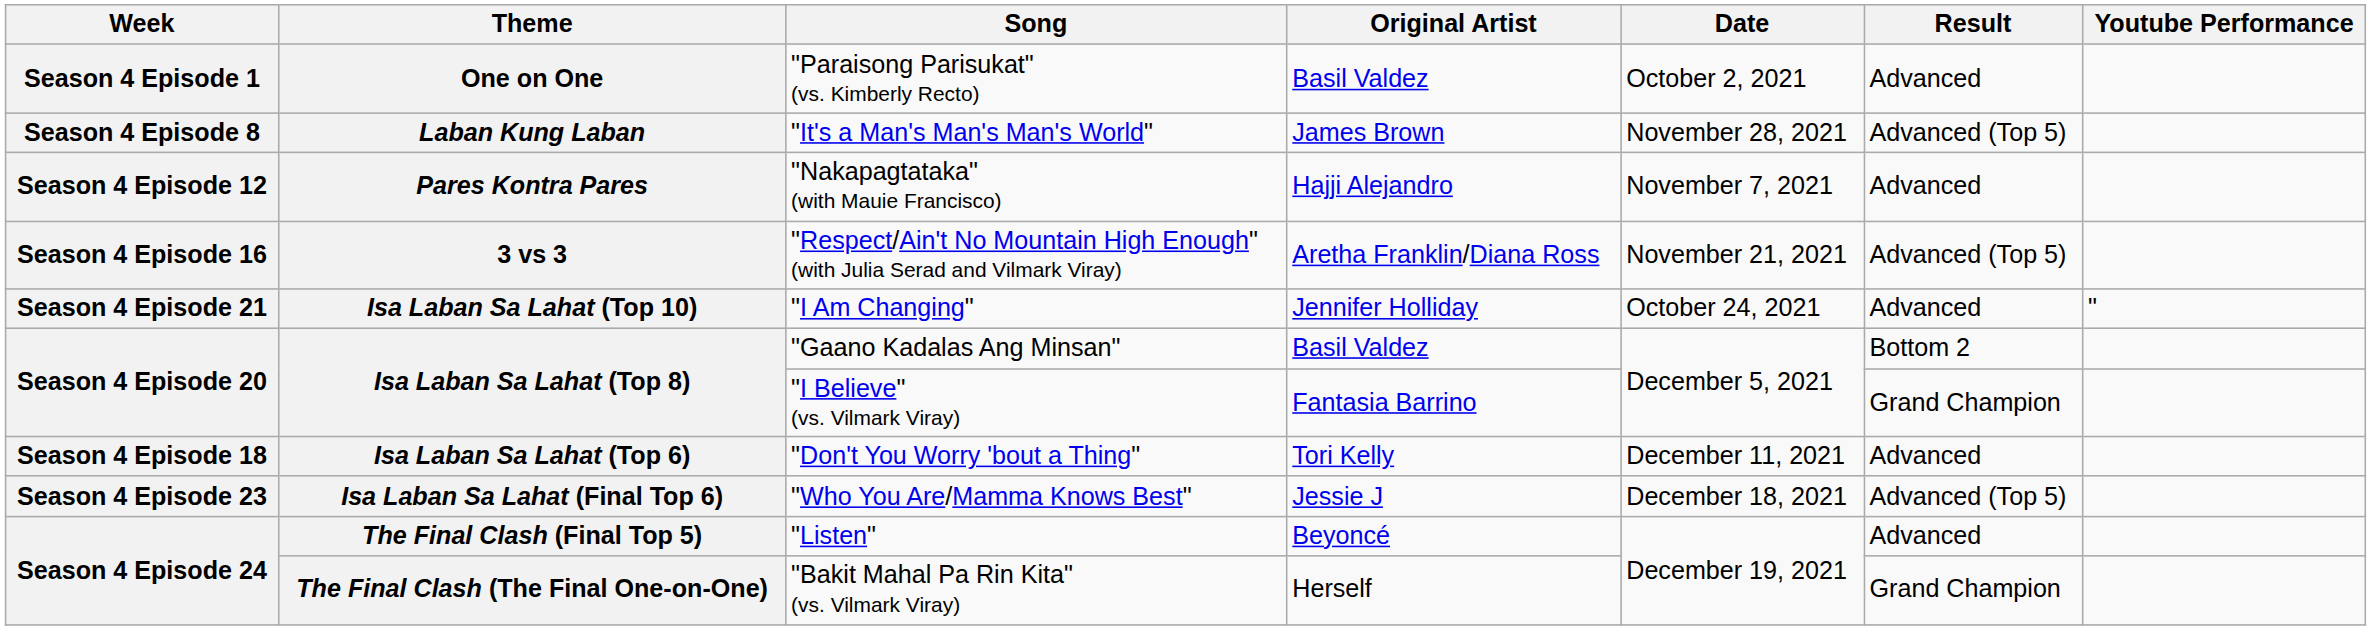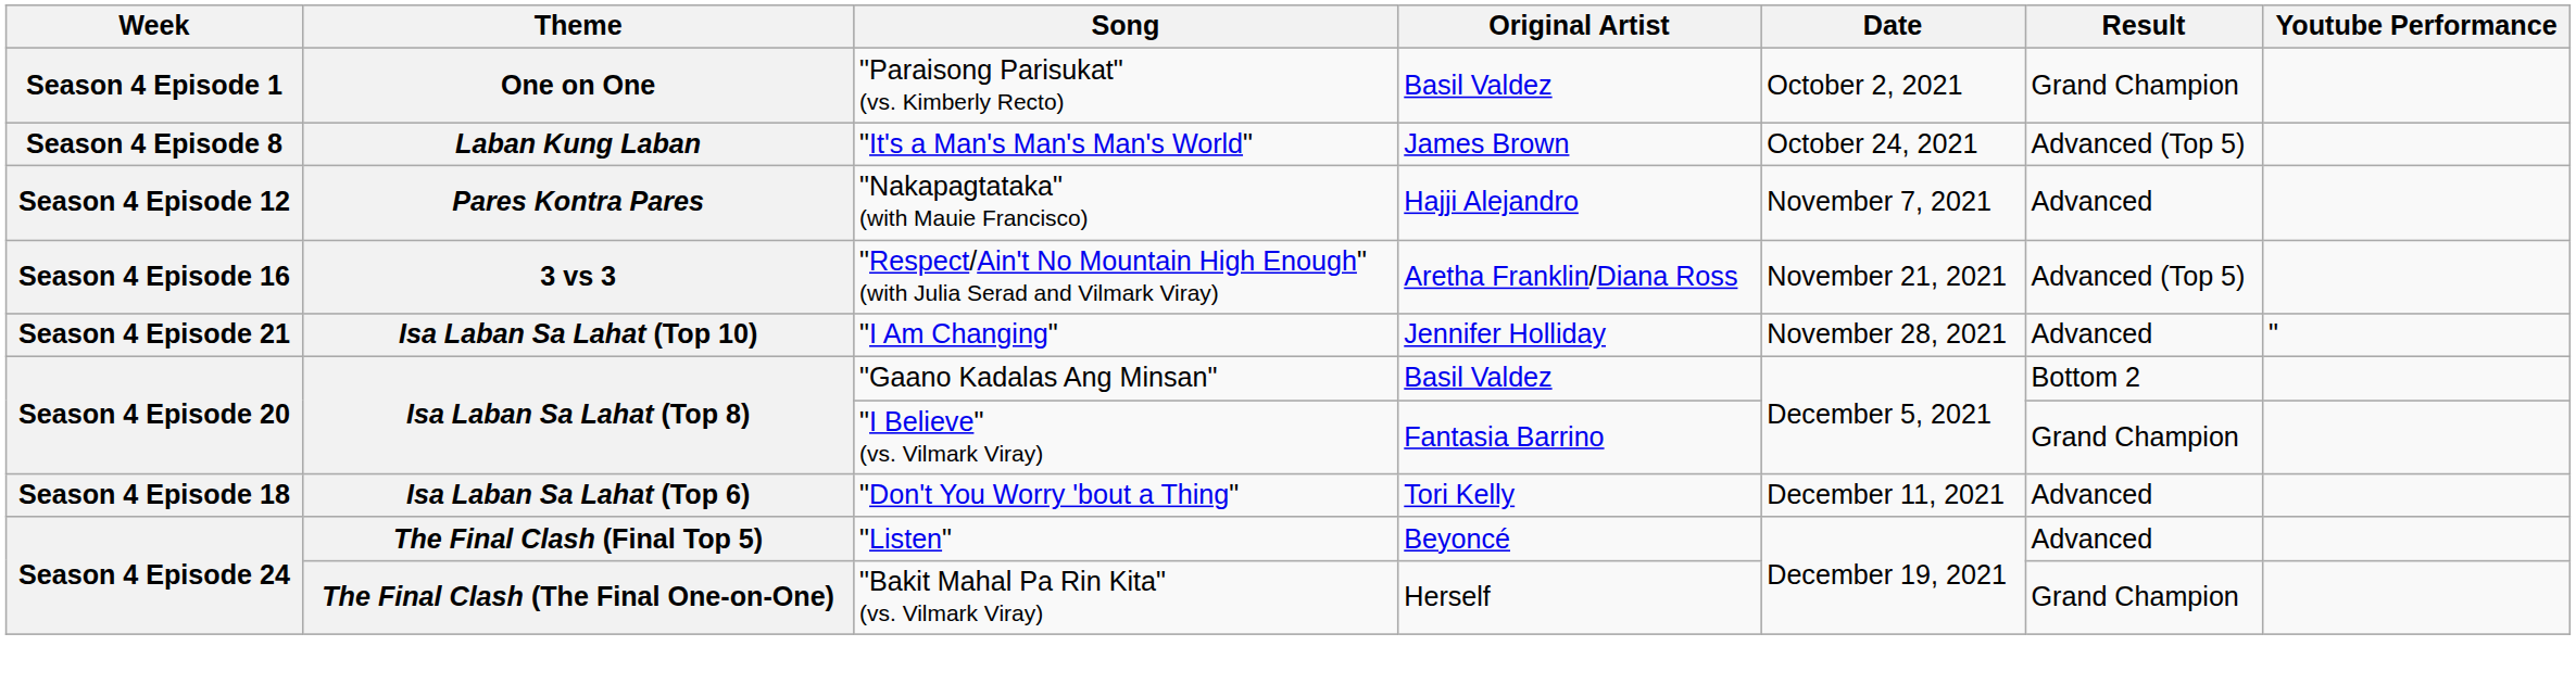One on One | Result: Advanced -> Grand Champion
Laban Kung Laban | Date: November 28, 2021 -> October 24, 2021
Isa Laban Sa Lahat (Top 10) | Date: October 24, 2021 -> November 28, 2021
- row: Season 4 Episode 23 | Isa Laban Sa Lahat (Final Top 6) | "Who You Are/Mamma Knows Best" | Jessie J | December 18, 2021 | Advanced (Top 5)
